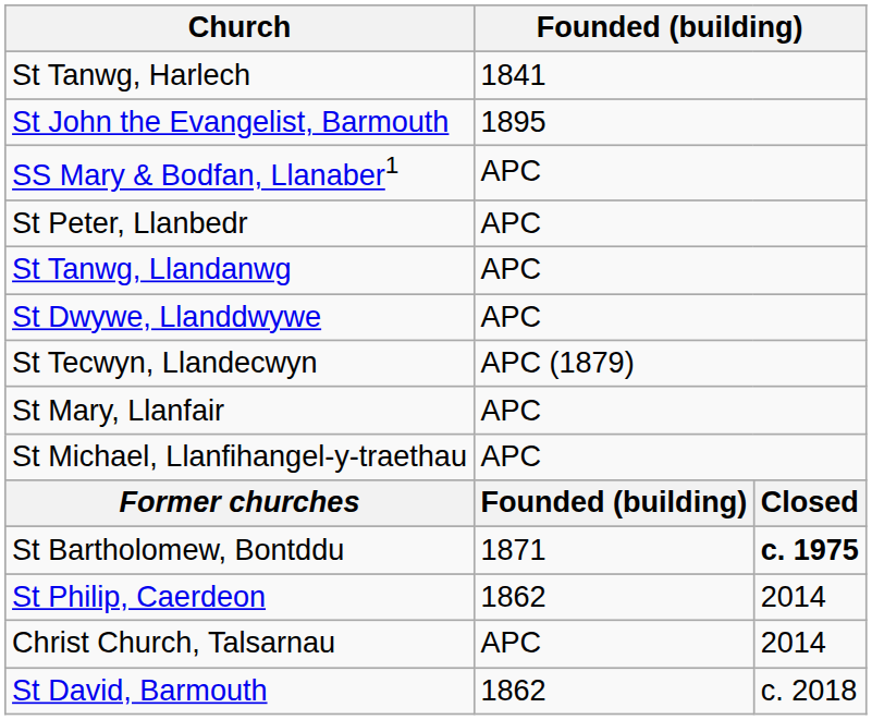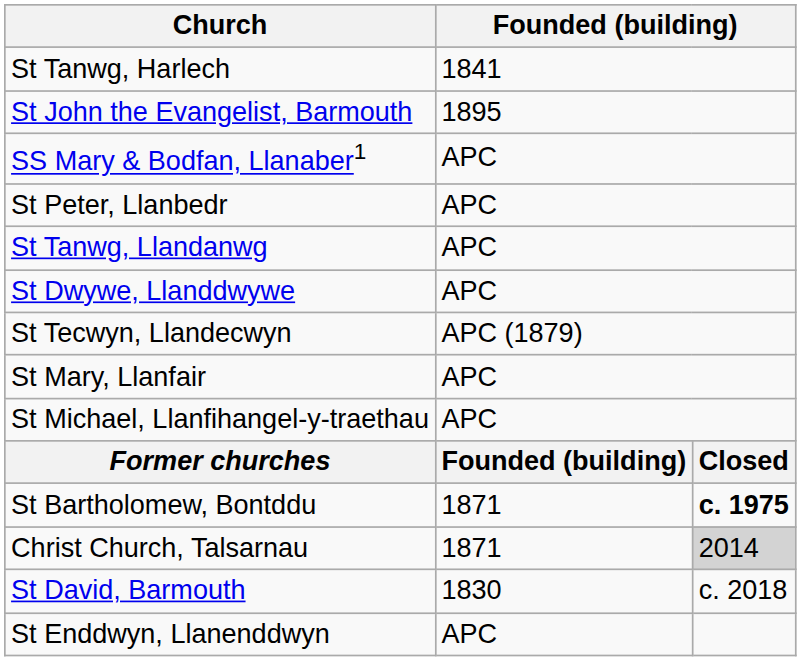- row: St Philip, Caerdeon | 1862 | 2014
Christ Church, Talsarnau | column 2: APC -> 1871
Christ Church, Talsarnau | column 3: no background -> lightgrey background
St David, Barmouth | column 2: 1862 -> 1830
+ row: St Enddwyn, Llanenddwyn | APC
